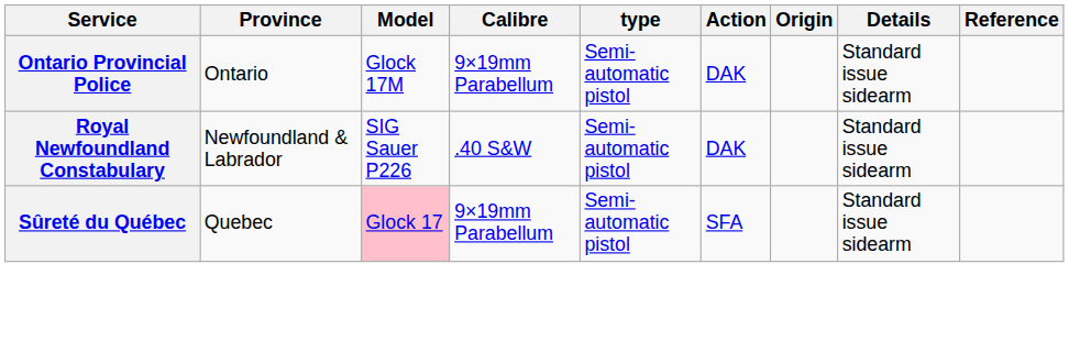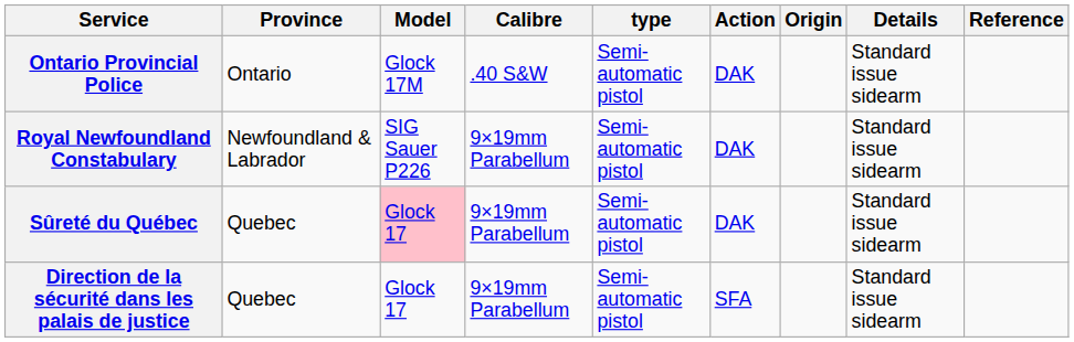Ontario Provincial Police | Calibre: 9×19mm Parabellum -> .40 S&W
Royal Newfoundland Constabulary | Calibre: .40 S&W -> 9×19mm Parabellum
Sûreté du Québec | Action: SFA -> DAK
+ row: Direction de la sécurité dans les palais de justice | Quebec | Glock 17 | 9×19mm Parabellum | Semi-automatic pistol | SFA | Standard issue sidearm
